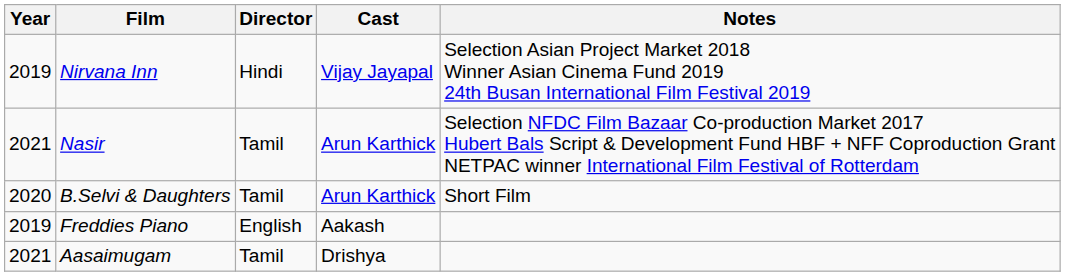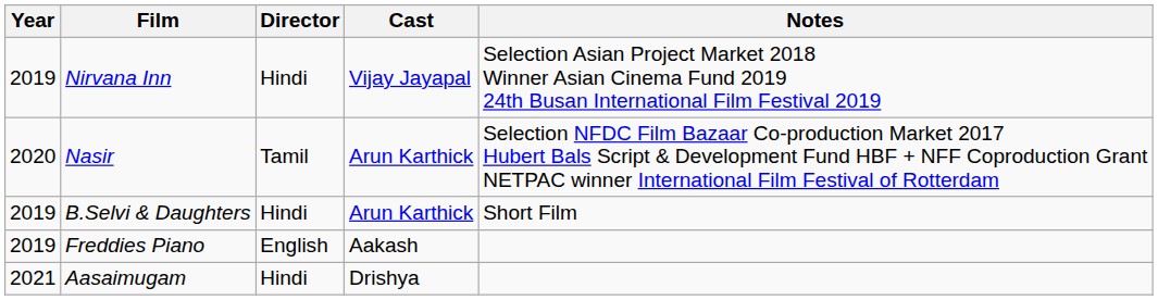Nasir | Year: 2021 -> 2020
B.Selvi & Daughters | Year: 2020 -> 2019
B.Selvi & Daughters | Director: Tamil -> Hindi
Aasaimugam | Director: Tamil -> Hindi
